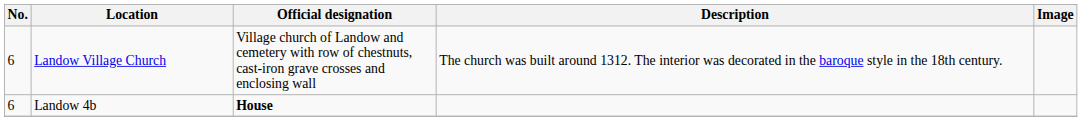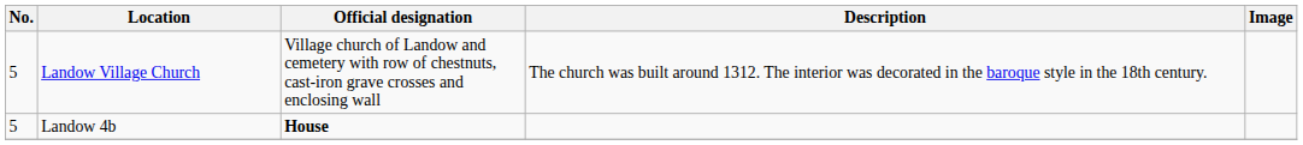Landow Village Church | No.: 6 -> 5
Landow 4b | No.: 6 -> 5
